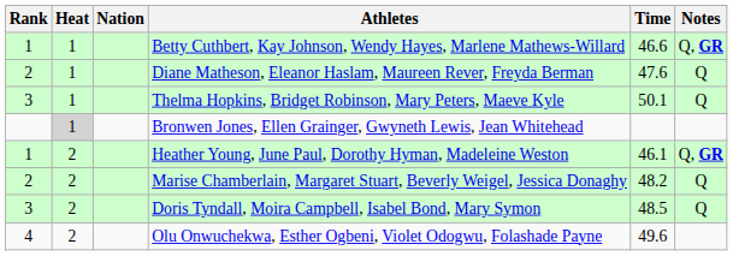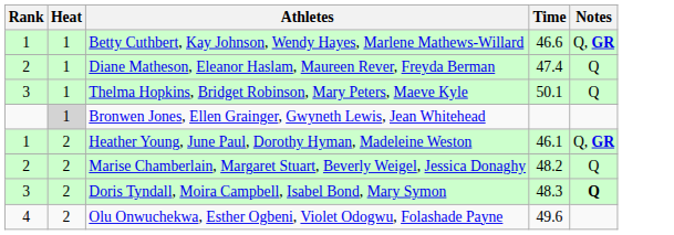- column: Nation
Diane Matheson, Eleanor Haslam, Maureen Rever, Freyda Berman | Time: 47.6 -> 47.4
Doris Tyndall, Moira Campbell, Isabel Bond, Mary Symon | Time: 48.5 -> 48.3
Doris Tyndall, Moira Campbell, Isabel Bond, Mary Symon | Notes: normal -> bold
